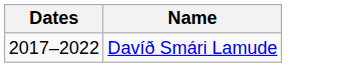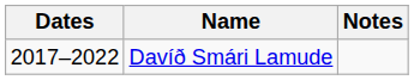+ column: Notes
